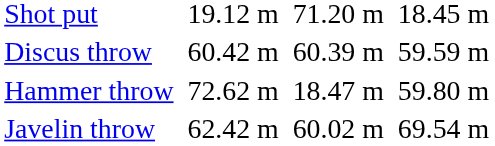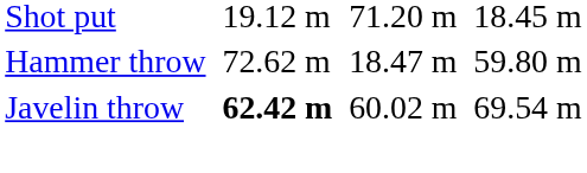- row: Discus throw | 60.42 m | 60.39 m | 59.59 m
Javelin throw | column 3: normal -> bold
